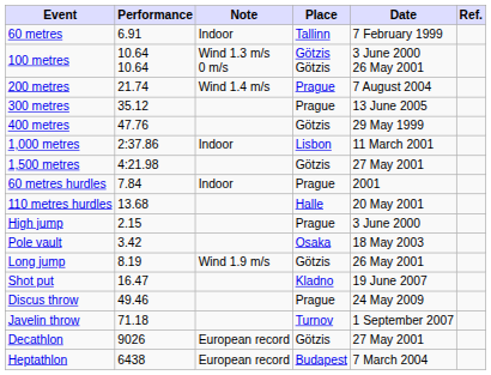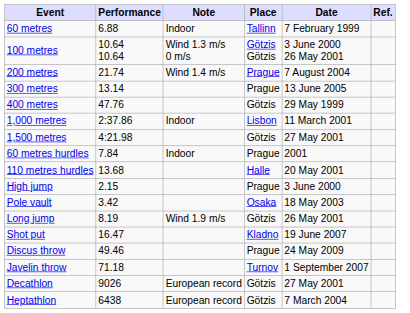60 metres | Performance: 6.91 -> 6.88
300 metres | Performance: 35.12 -> 13.14
Heptathlon | Place: Budapest -> Götzis
